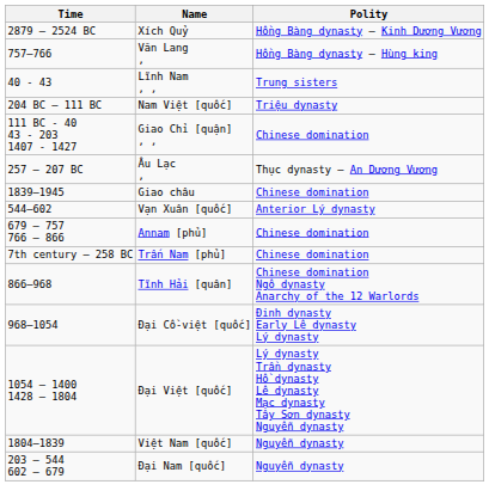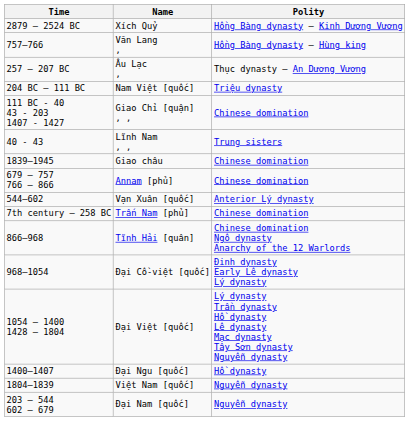rows swapped: Âu Lạc , <-> Lĩnh Nam , ,
rows swapped: Vạn Xuân [quốc] <-> Annam [phủ]
+ row: 1400–1407 | Đại Ngu [quốc] | Hồ dynasty
